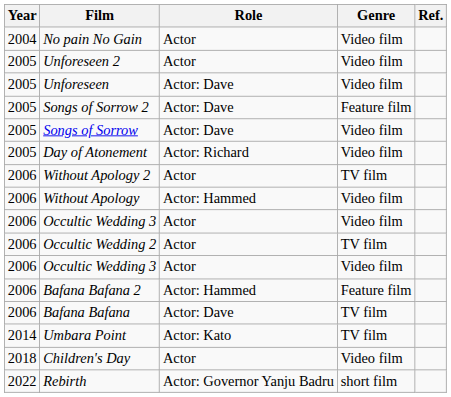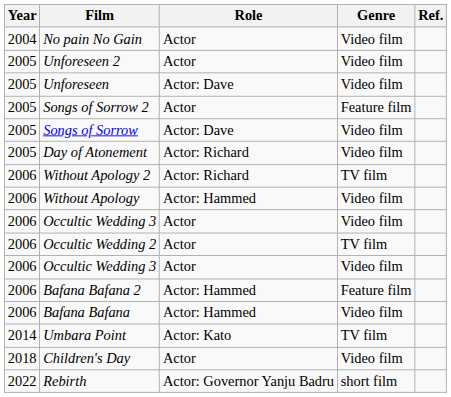Songs of Sorrow 2 | Role: Actor: Dave -> Actor
Without Apology 2 | Role: Actor -> Actor: Richard
Bafana Bafana | Role: Actor: Dave -> Actor: Hammed
Bafana Bafana | Genre: TV film -> Video film
